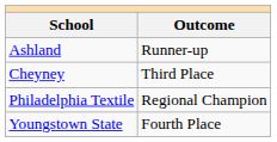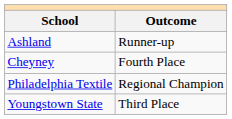Cheyney | Outcome: Third Place -> Fourth Place
Youngstown State | Outcome: Fourth Place -> Third Place
